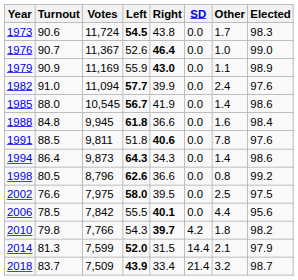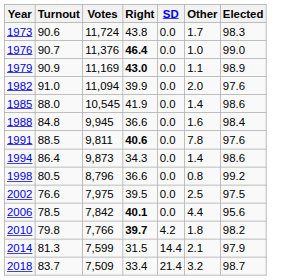- column: Left | 54.5 | 52.6 | 55.9 | 57.7 | 56.7 | 61.8 | 51.8 | 64.3 | 62.6 | 58.0 | 55.5 | 54.3 | 52.0 | 43.9
1976 | Votes: 11,367 -> 11,376
1982 | Other: 2.4 -> 2.0
